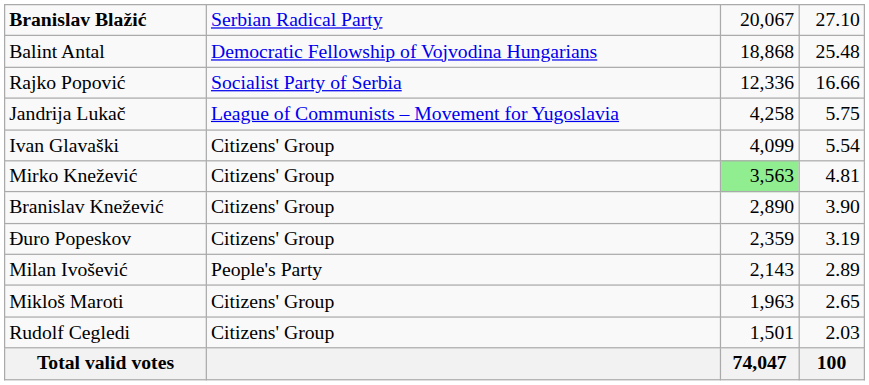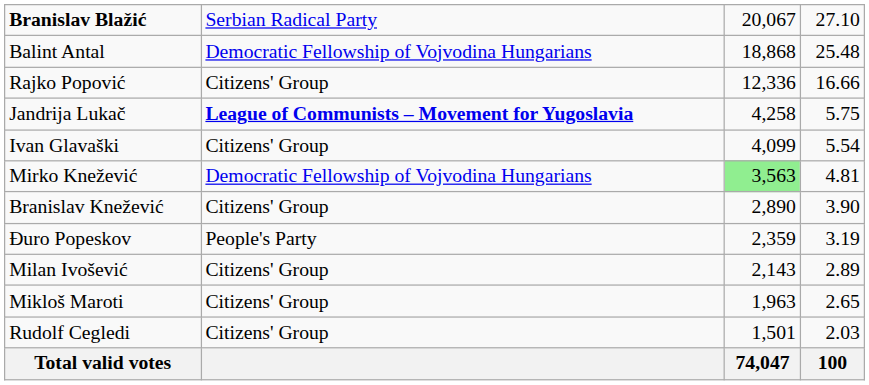Rajko Popović | column 2: Socialist Party of Serbia -> Citizens' Group
Jandrija Lukač | column 2: normal -> bold
Mirko Knežević | column 2: Citizens' Group -> Democratic Fellowship of Vojvodina Hungarians
Đuro Popeskov | column 2: Citizens' Group -> People's Party
Milan Ivošević | column 2: People's Party -> Citizens' Group
